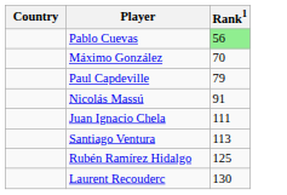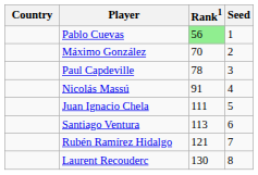+ column: Seed | 1 | 2 | 3 | 4 | 5 | 6 | 7 | 8
Paul Capdeville | Rank1: 79 -> 78
Rubén Ramírez Hidalgo | Rank1: 125 -> 121
